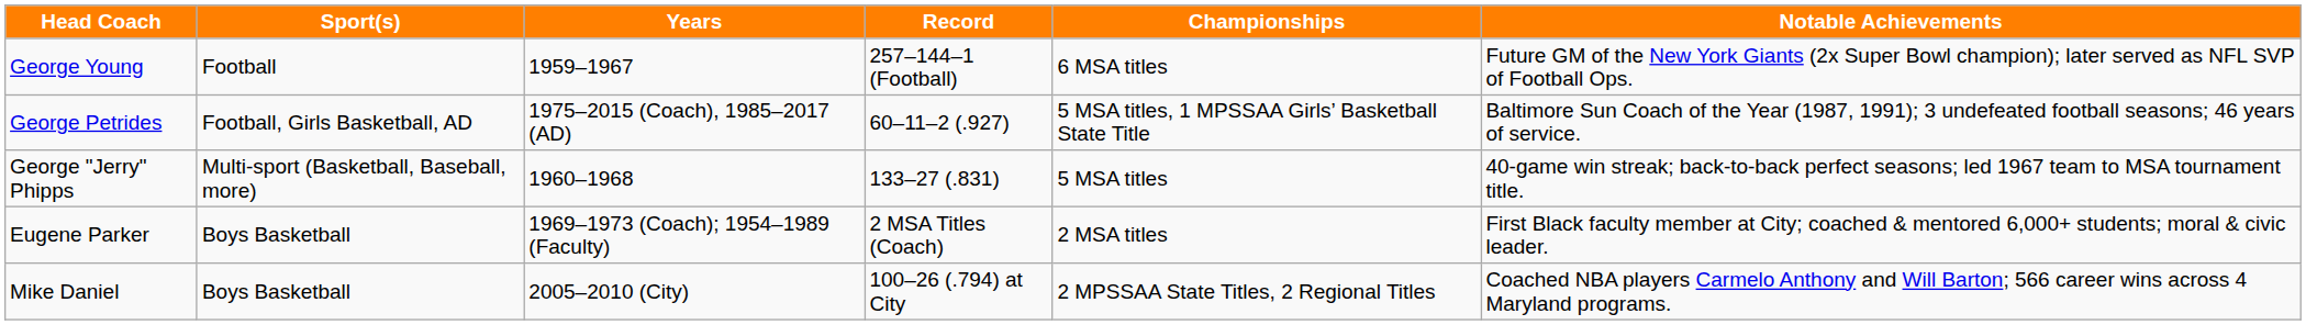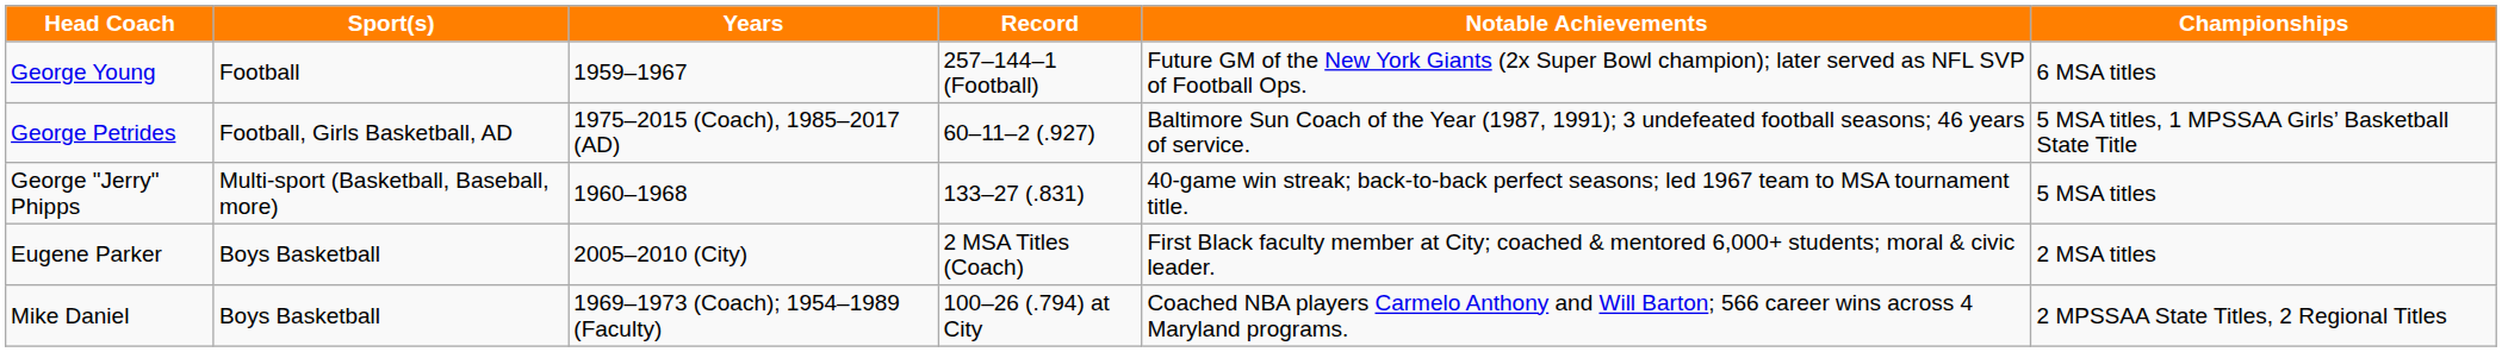columns swapped: Championships <-> Notable Achievements
Eugene Parker | Years: 1969–1973 (Coach); 1954–1989 (Faculty) -> 2005–2010 (City)
Mike Daniel | Years: 2005–2010 (City) -> 1969–1973 (Coach); 1954–1989 (Faculty)
